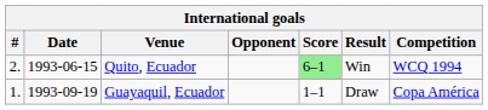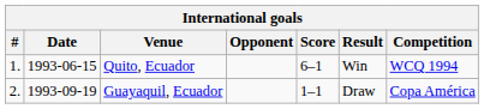Quito, Ecuador | #: 2. -> 1.
Quito, Ecuador | Score: lightgreen background -> no background
Guayaquil, Ecuador | #: 1. -> 2.
